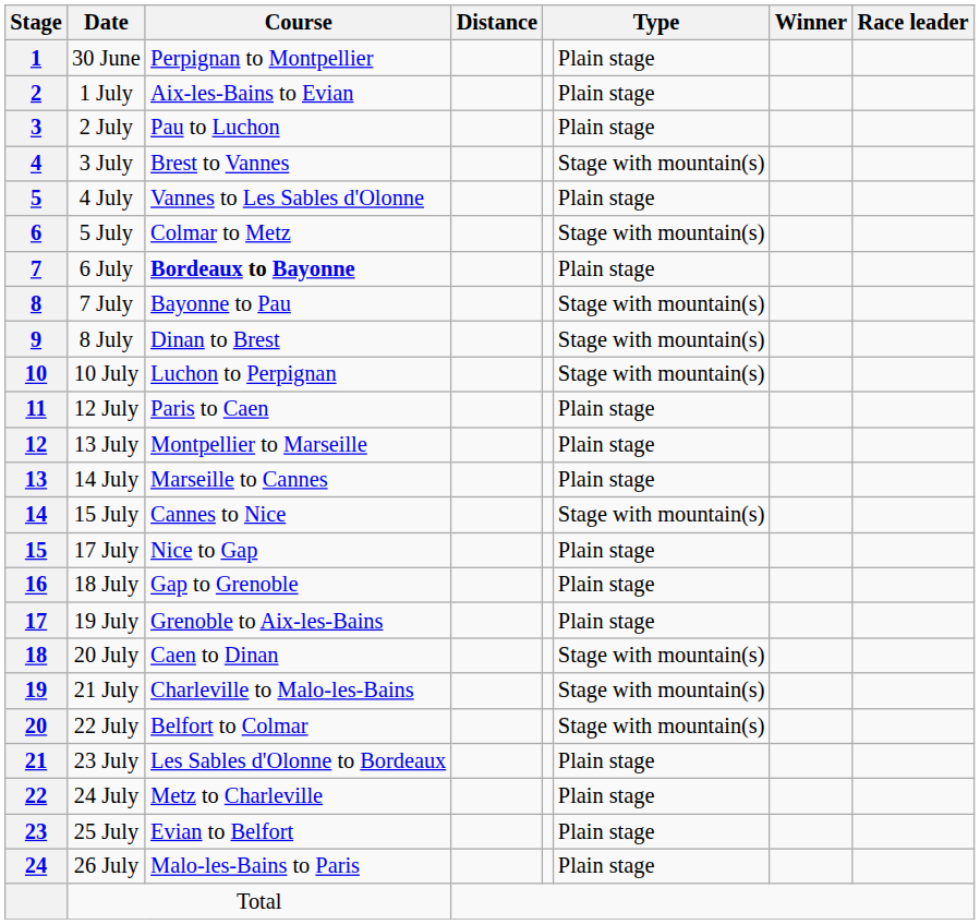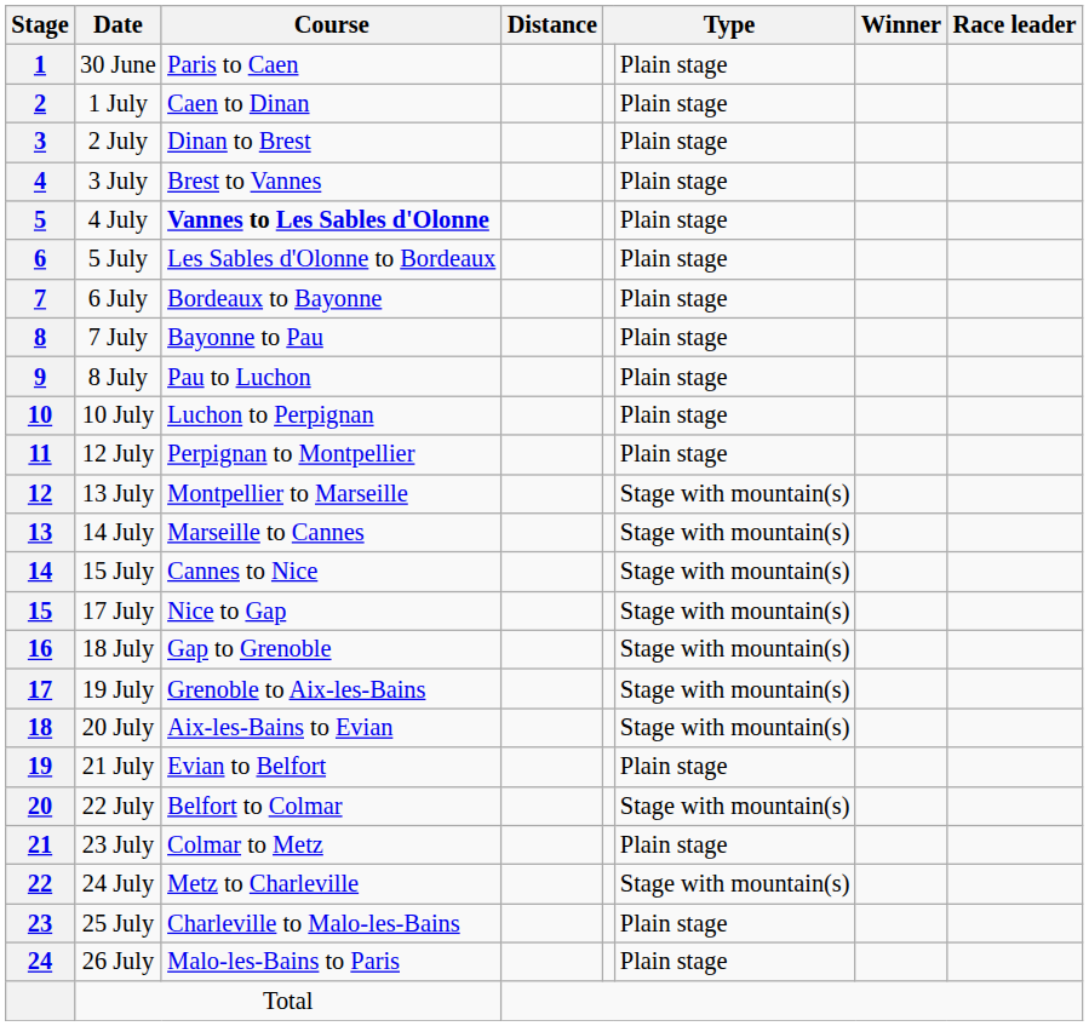30 June | Course: Perpignan to Montpellier -> Paris to Caen
1 July | Course: Aix-les-Bains to Evian -> Caen to Dinan
2 July | Course: Pau to Luchon -> Dinan to Brest
3 July | column 6: Stage with mountain(s) -> Plain stage
4 July | Course: normal -> bold
5 July | Course: Colmar to Metz -> Les Sables d'Olonne to Bordeaux
5 July | column 6: Stage with mountain(s) -> Plain stage
6 July | Course: bold -> normal
7 July | column 6: Stage with mountain(s) -> Plain stage
8 July | Course: Dinan to Brest -> Pau to Luchon
8 July | column 6: Stage with mountain(s) -> Plain stage
10 July | column 6: Stage with mountain(s) -> Plain stage
12 July | Course: Paris to Caen -> Perpignan to Montpellier
13 July | column 6: Plain stage -> Stage with mountain(s)
14 July | column 6: Plain stage -> Stage with mountain(s)
17 July | column 6: Plain stage -> Stage with mountain(s)
18 July | column 6: Plain stage -> Stage with mountain(s)
19 July | column 6: Plain stage -> Stage with mountain(s)
20 July | Course: Caen to Dinan -> Aix-les-Bains to Evian
21 July | Course: Charleville to Malo-les-Bains -> Evian to Belfort
21 July | column 6: Stage with mountain(s) -> Plain stage
23 July | Course: Les Sables d'Olonne to Bordeaux -> Colmar to Metz
24 July | column 6: Plain stage -> Stage with mountain(s)
25 July | Course: Evian to Belfort -> Charleville to Malo-les-Bains
